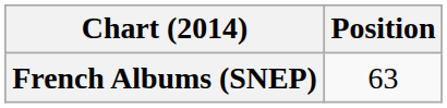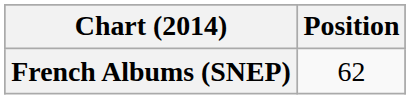French Albums (SNEP) | Position: 63 -> 62
